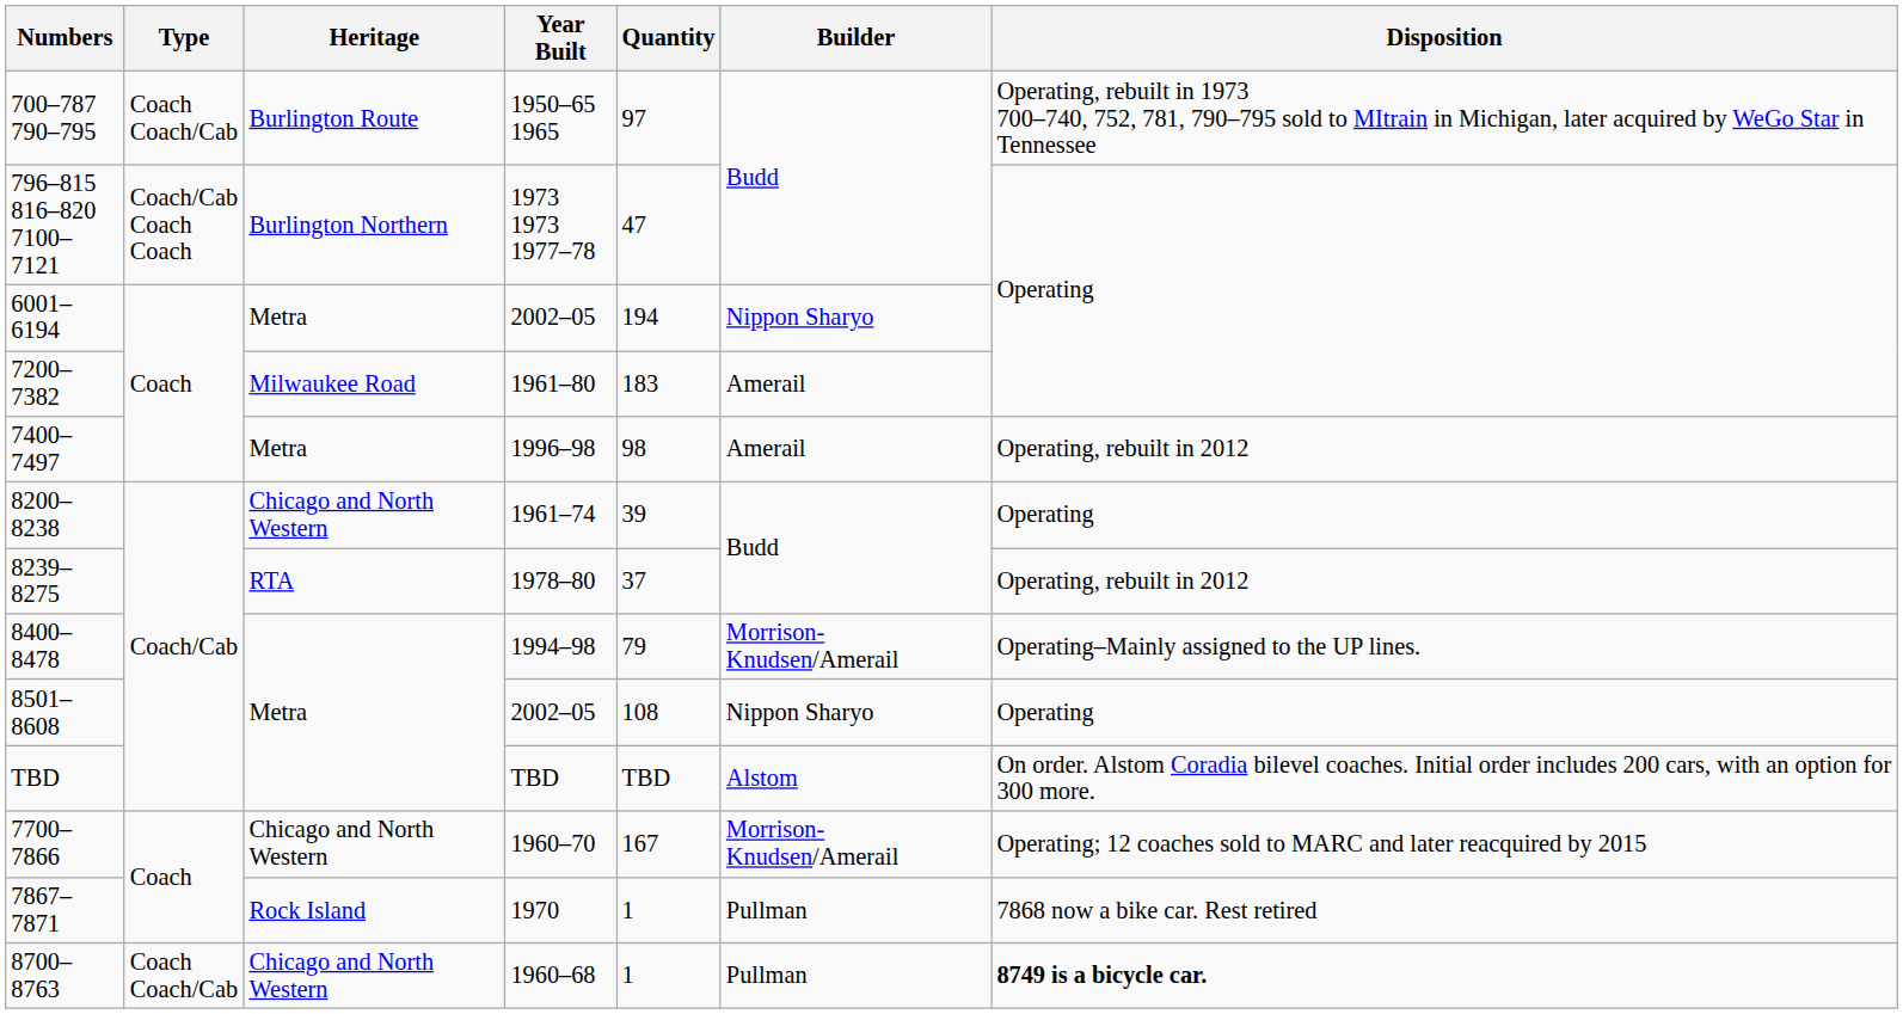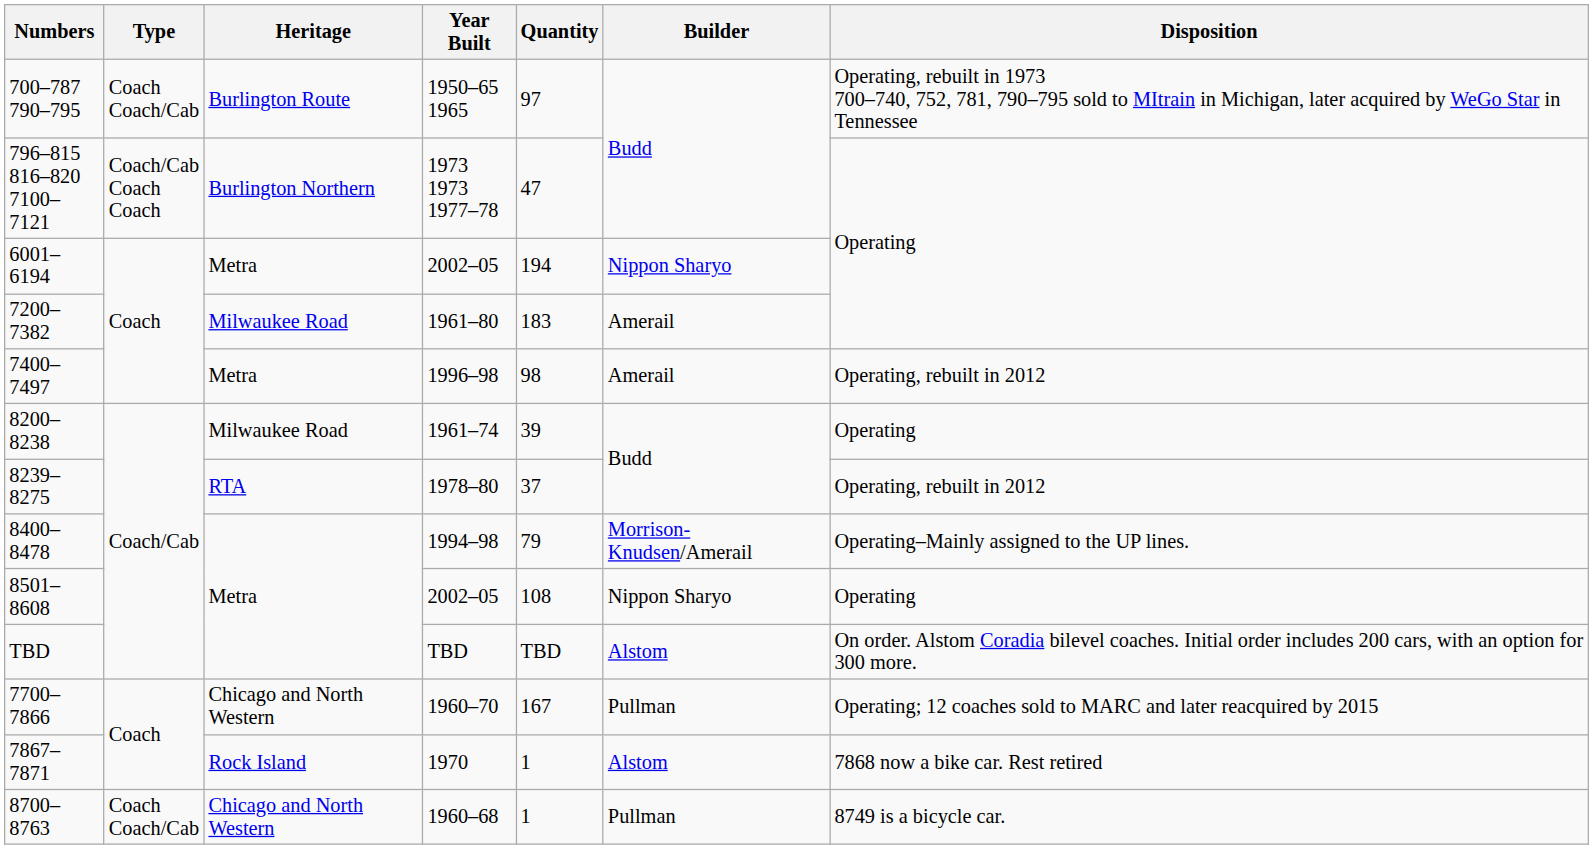8200–8238 | Heritage: Chicago and North Western -> Milwaukee Road
7700–7866 | Builder: Morrison-Knudsen/Amerail -> Pullman
7867–7871 | Builder: Pullman -> Alstom
8700–8763 | Disposition: bold -> normal
